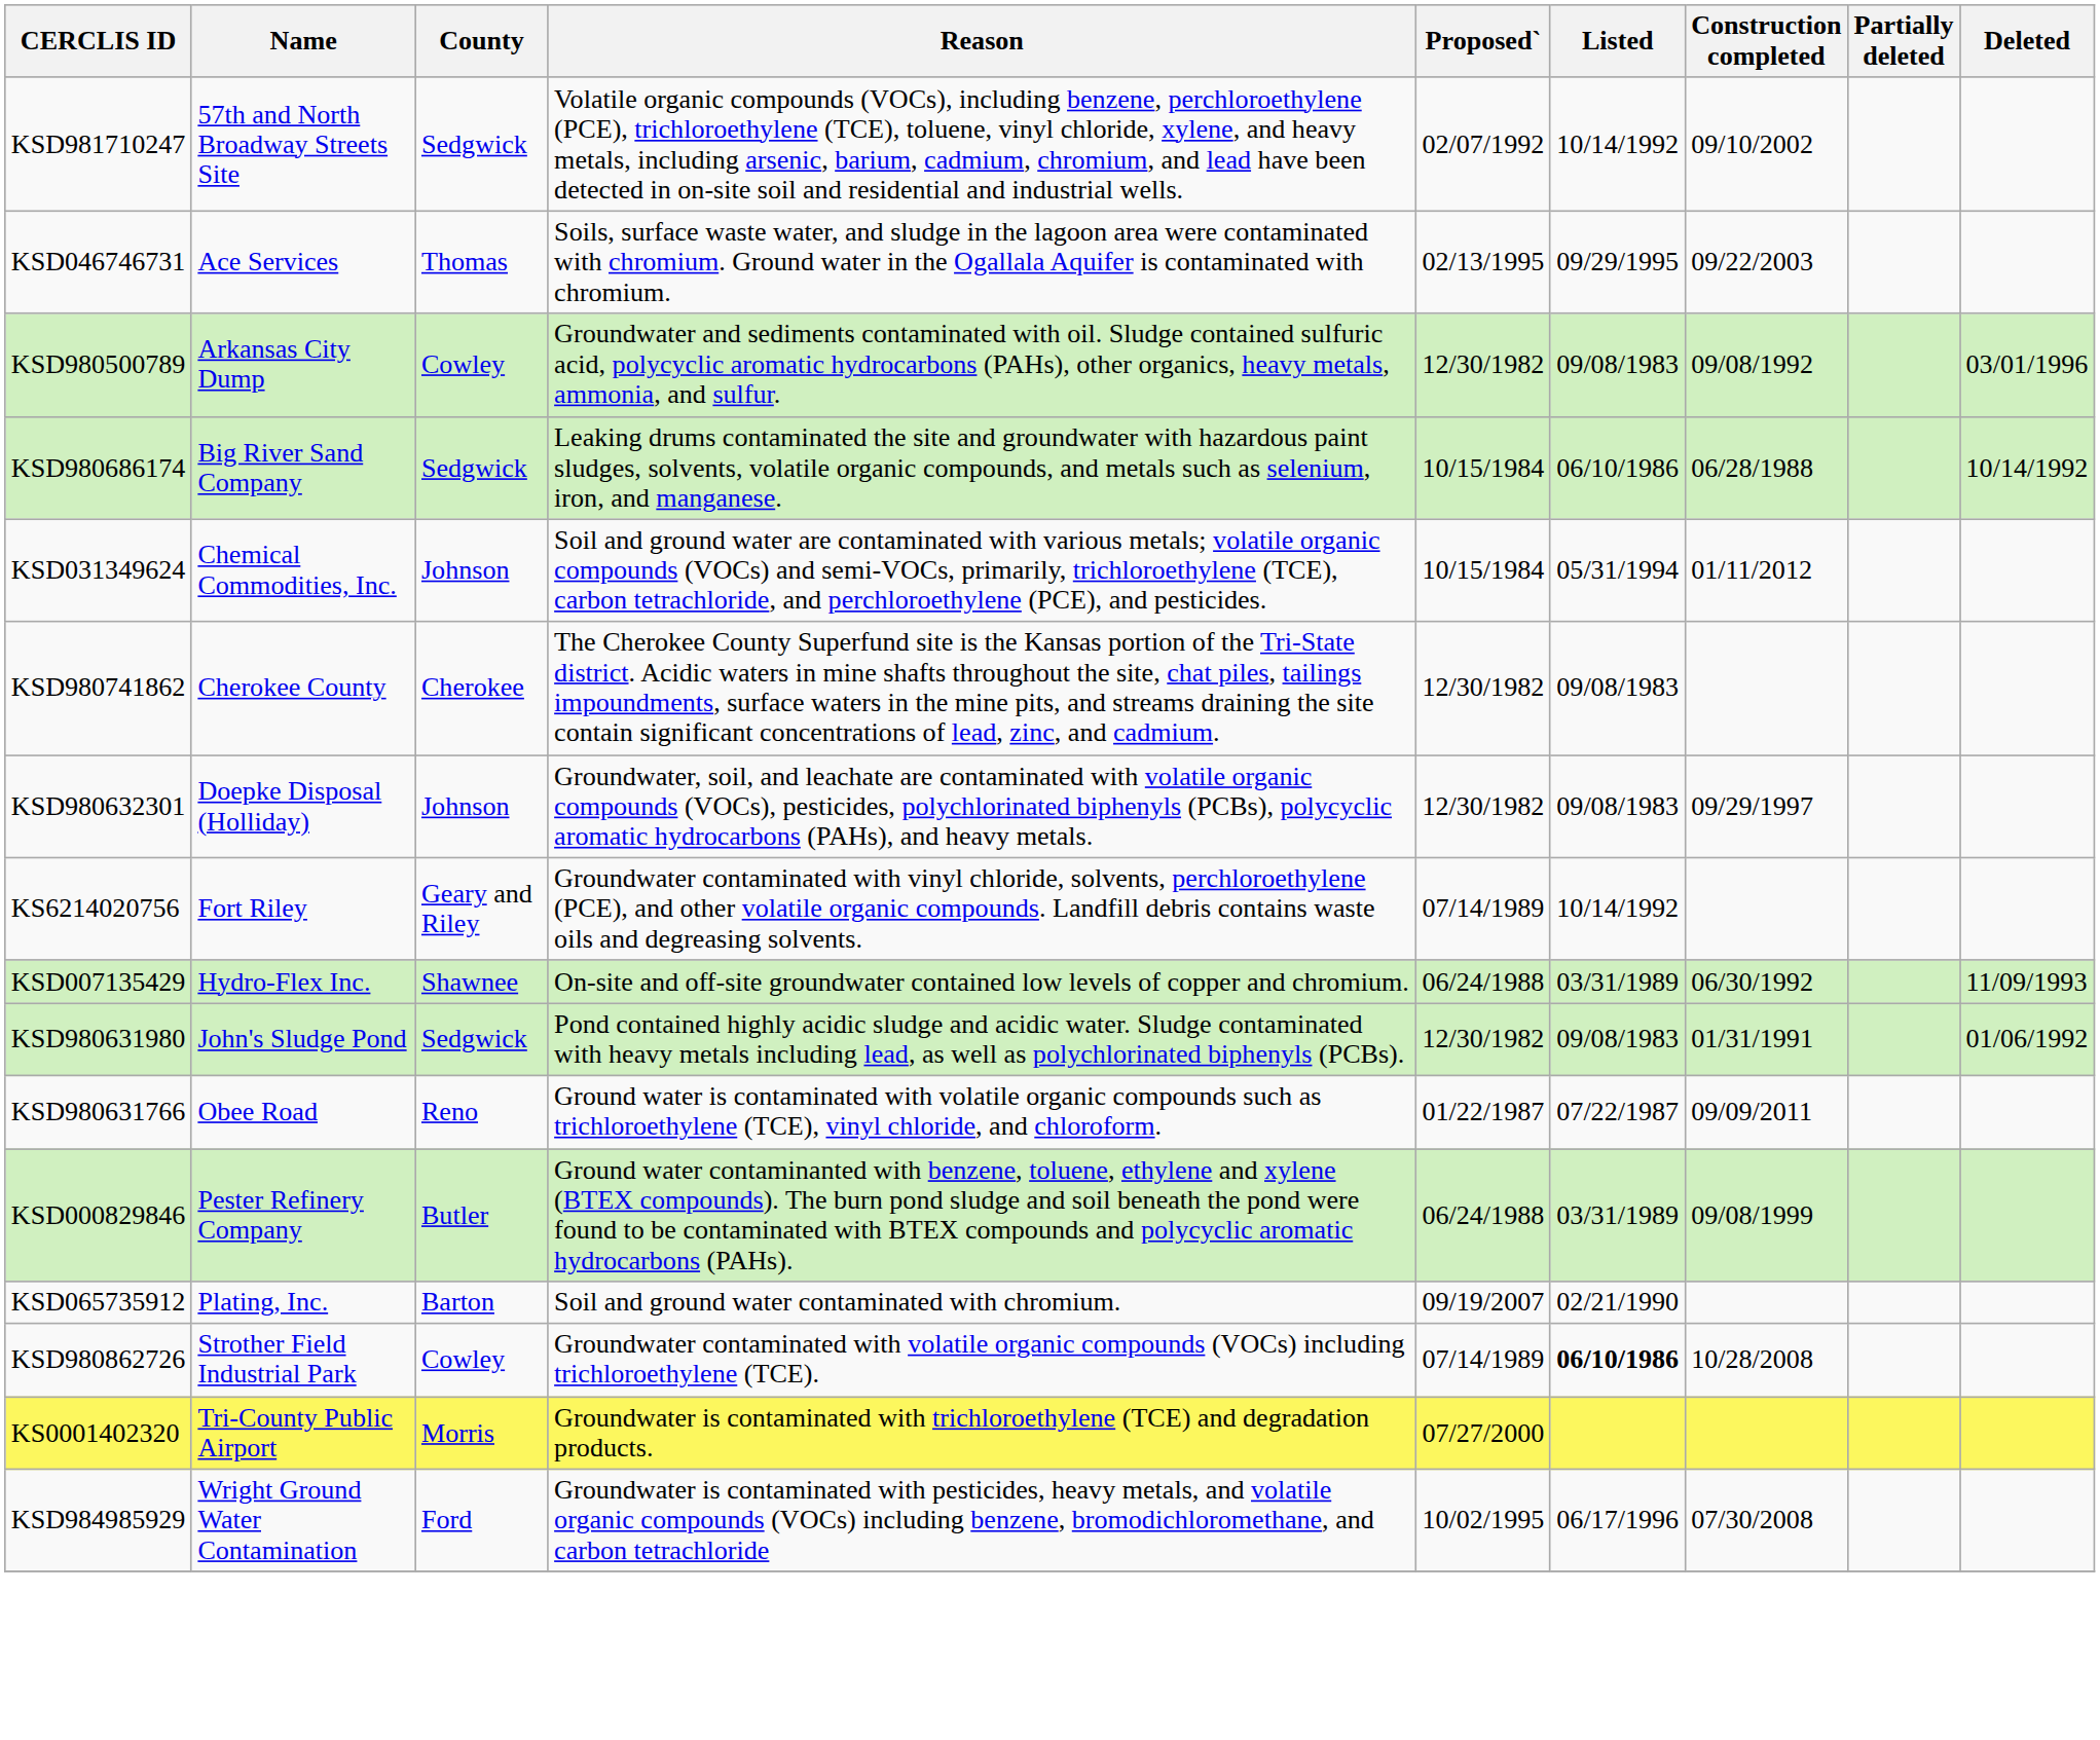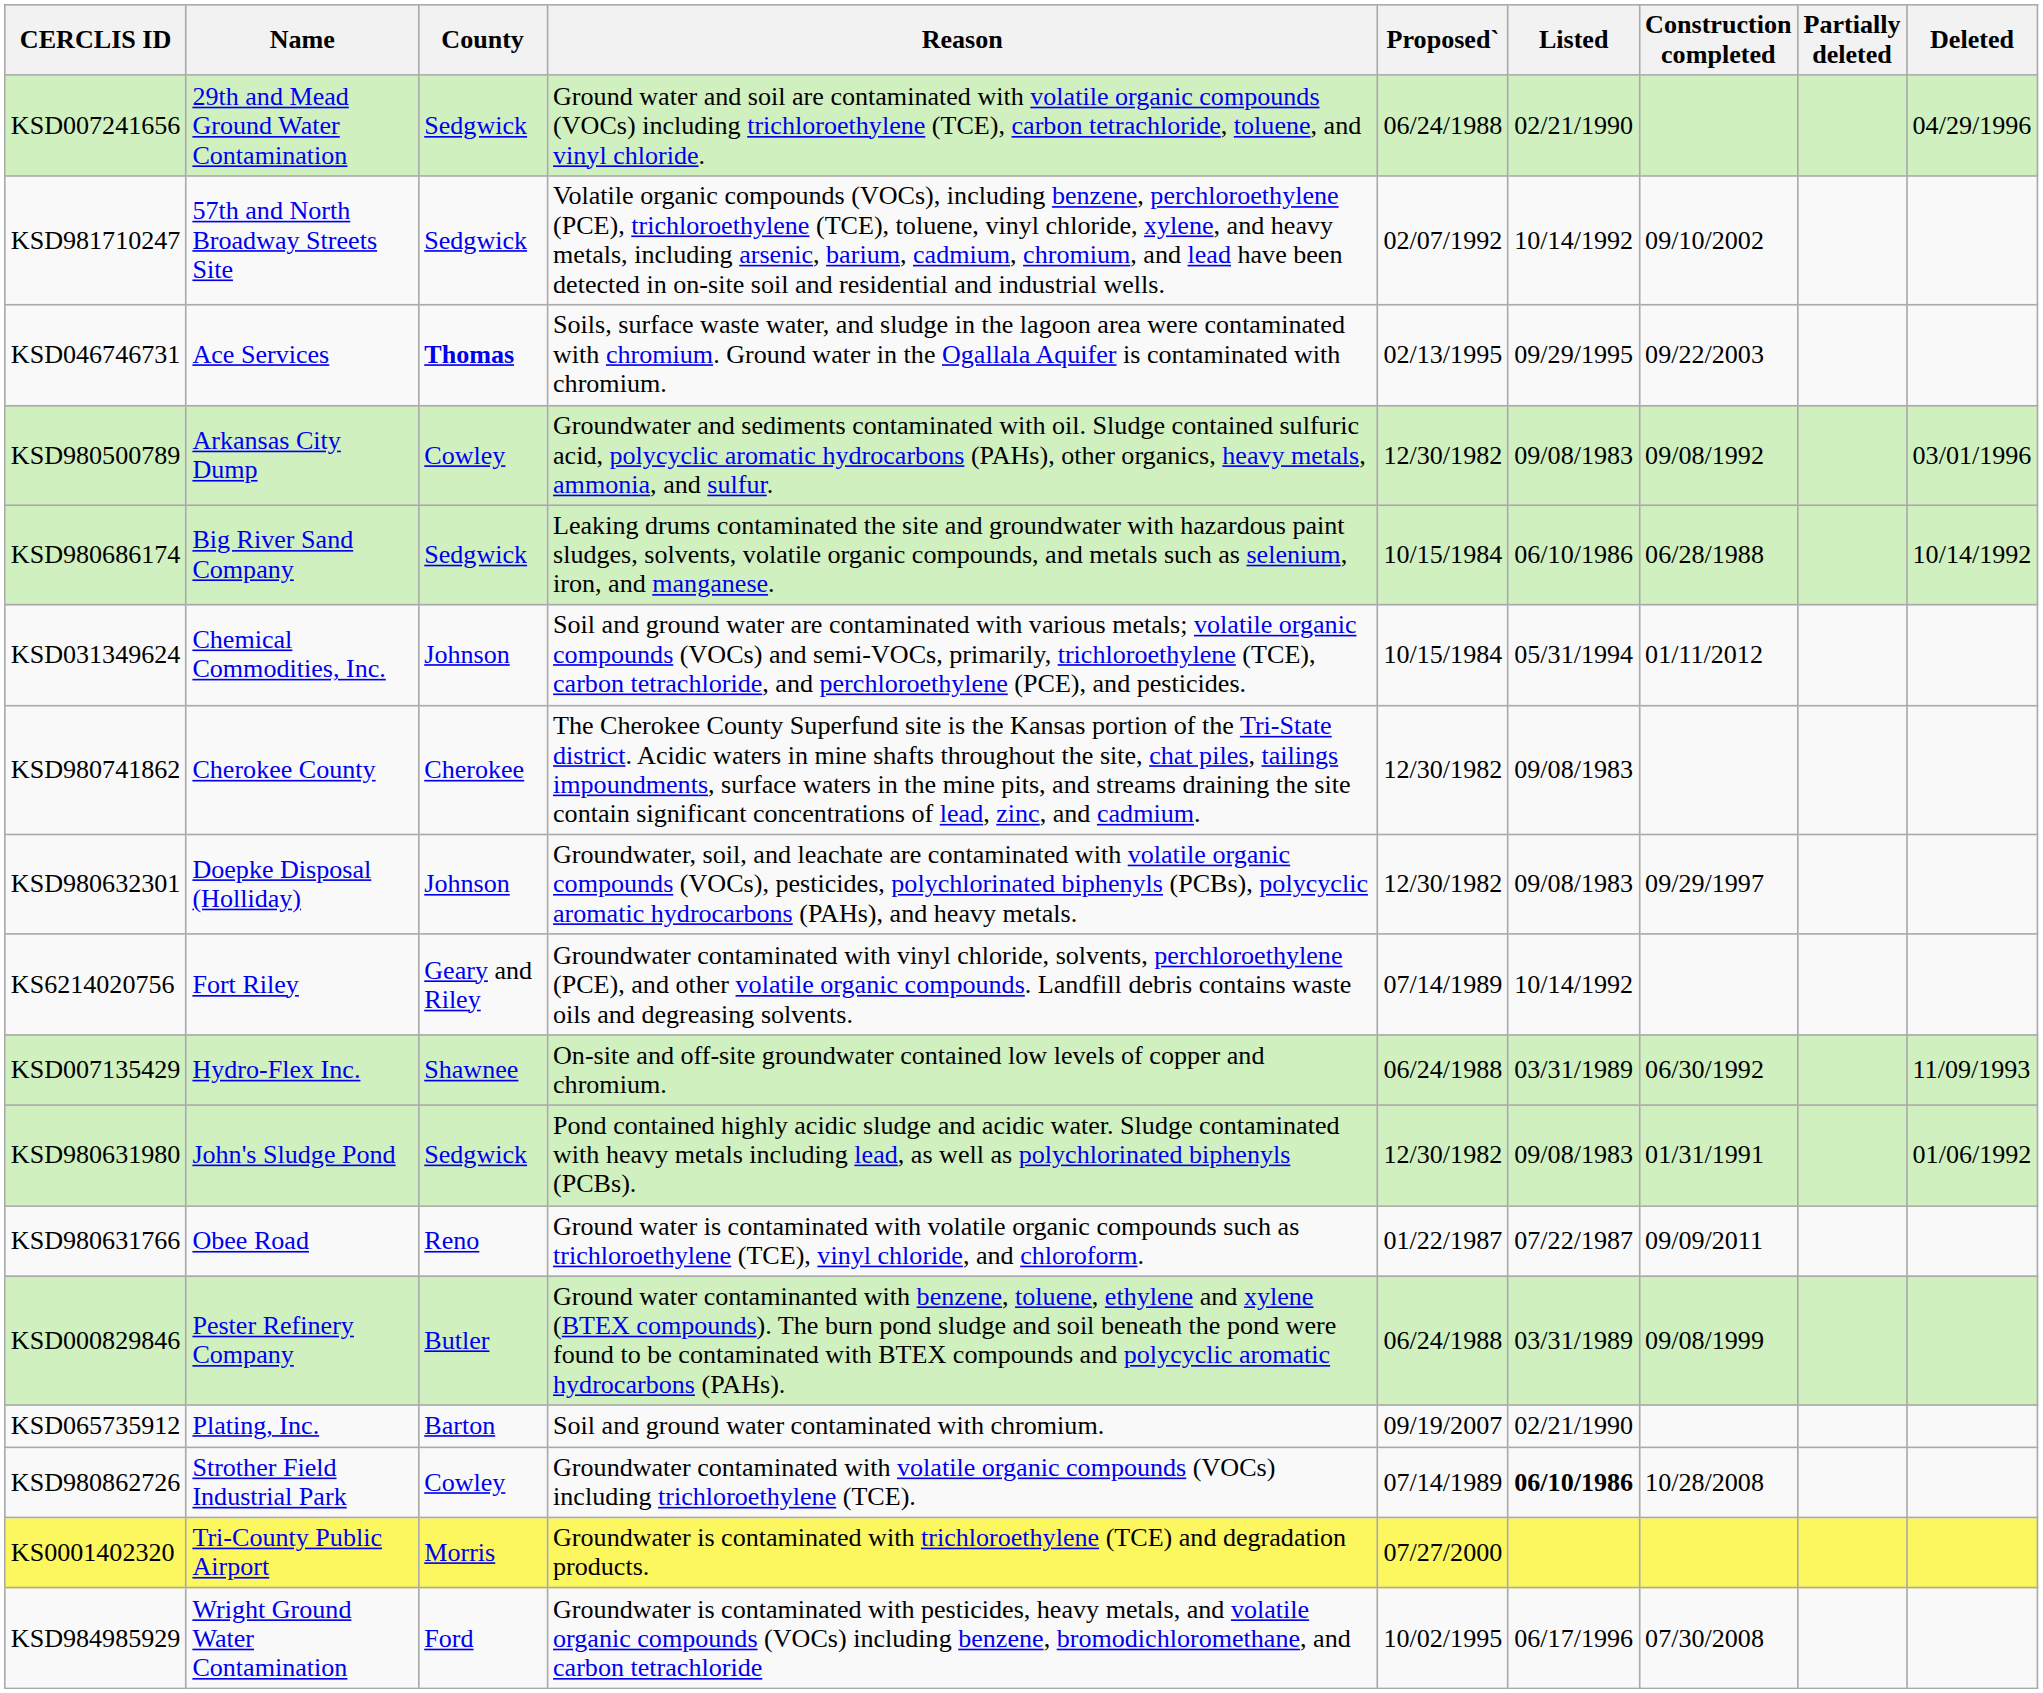+ row: KSD007241656 | 29th and Mead Ground Water Contamination | Sedgwick | Ground water and soil are contaminated with volatile organic compounds (VOCs) including trichloroethylene (TCE), carbon tetrachloride, toluene, and vinyl chloride. | 06/24/1988 | 02/21/1990 | 04/29/1996
KSD046746731 | County: normal -> bold
